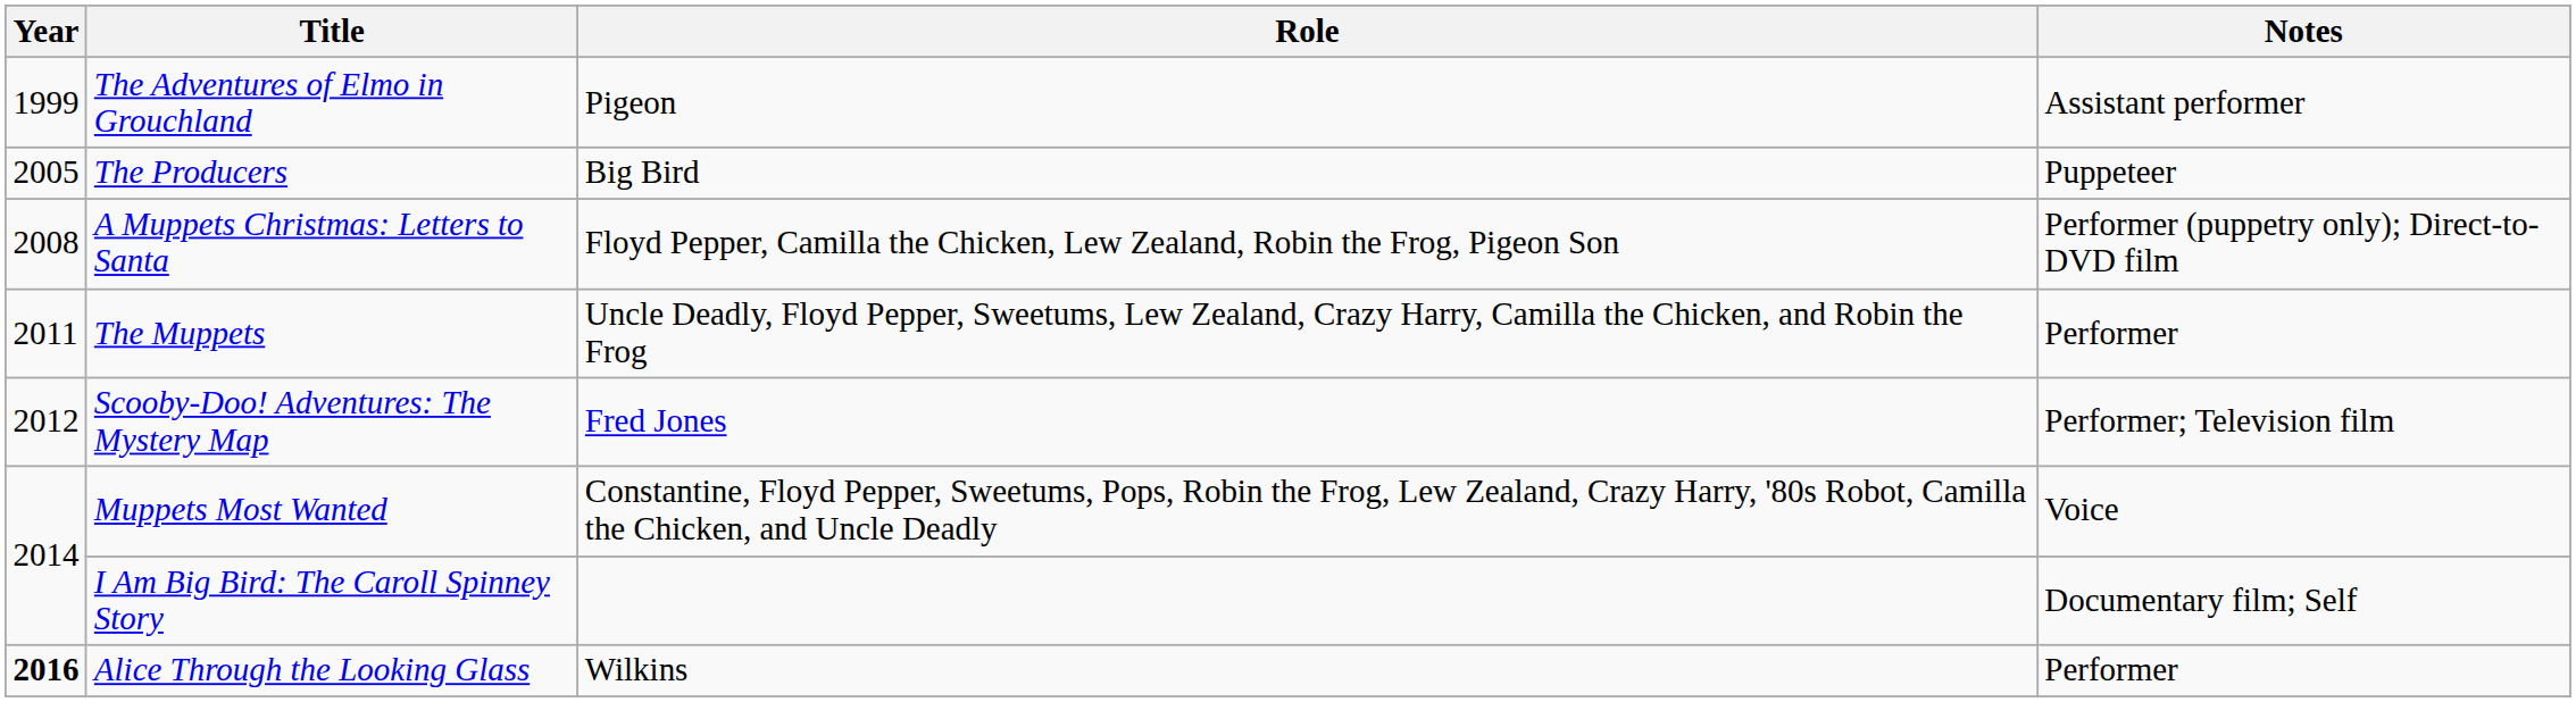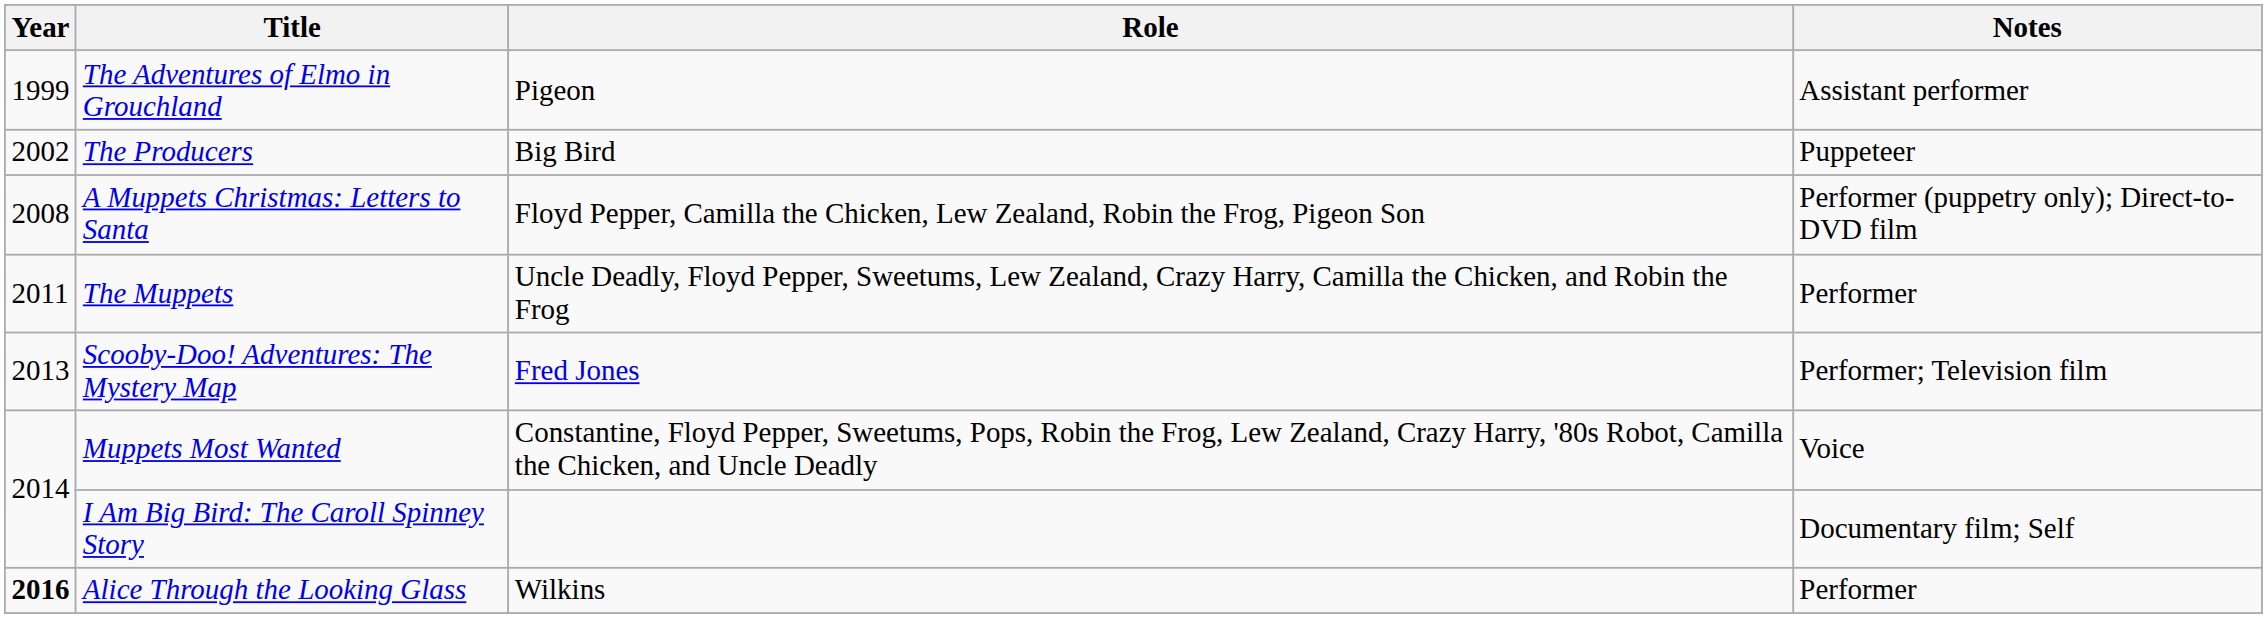The Producers | Year: 2005 -> 2002
Scooby-Doo! Adventures: The Mystery Map | Year: 2012 -> 2013
